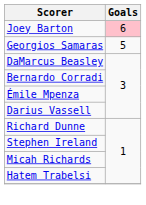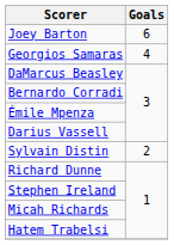Joey Barton | Goals: pink background -> no background
Georgios Samaras | Goals: 5 -> 4
+ row: Sylvain Distin | 2
